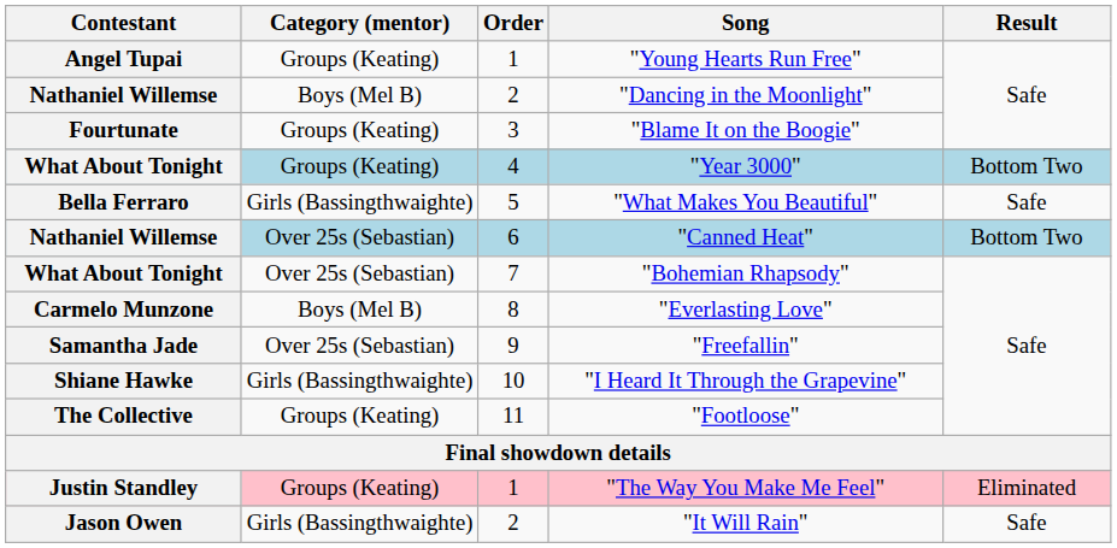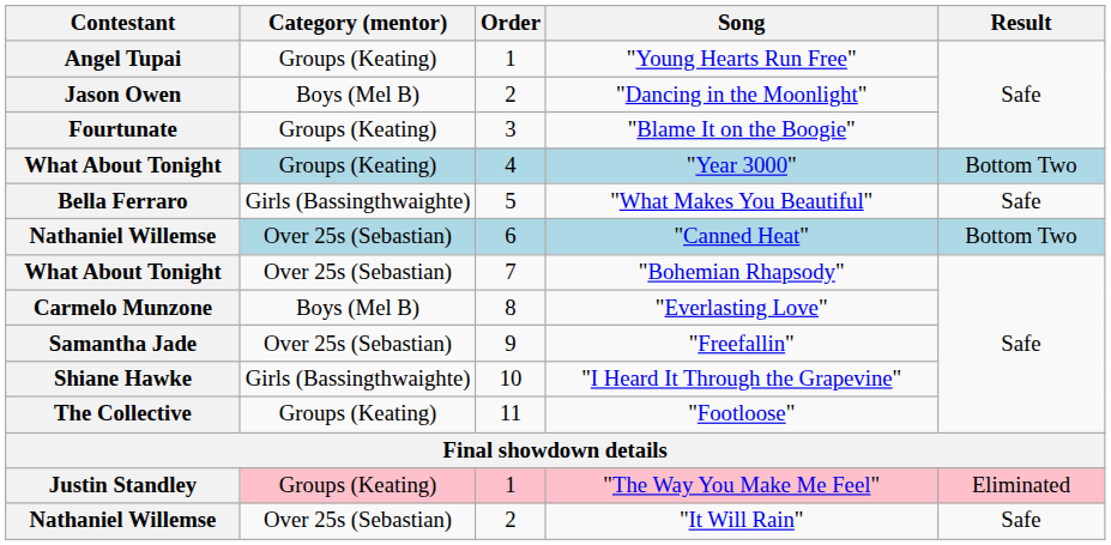"Dancing in the Moonlight" | Contestant: Nathaniel Willemse -> Jason Owen
"It Will Rain" | Contestant: Jason Owen -> Nathaniel Willemse
"It Will Rain" | Category (mentor): Girls (Bassingthwaighte) -> Over 25s (Sebastian)
